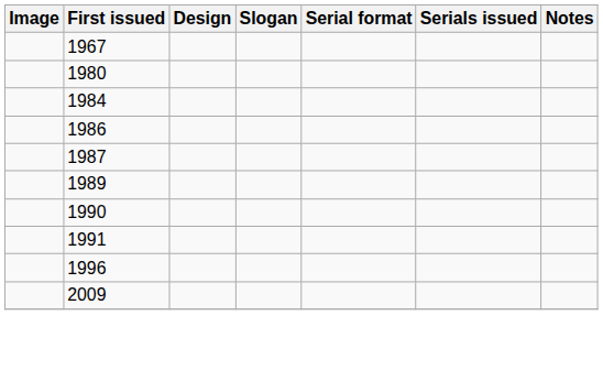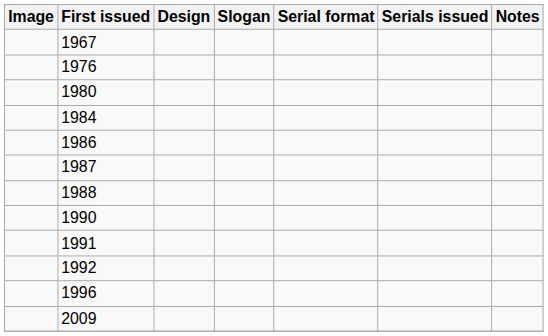+ row: 1976
+ row: 1988
- row: 1989
+ row: 1992
